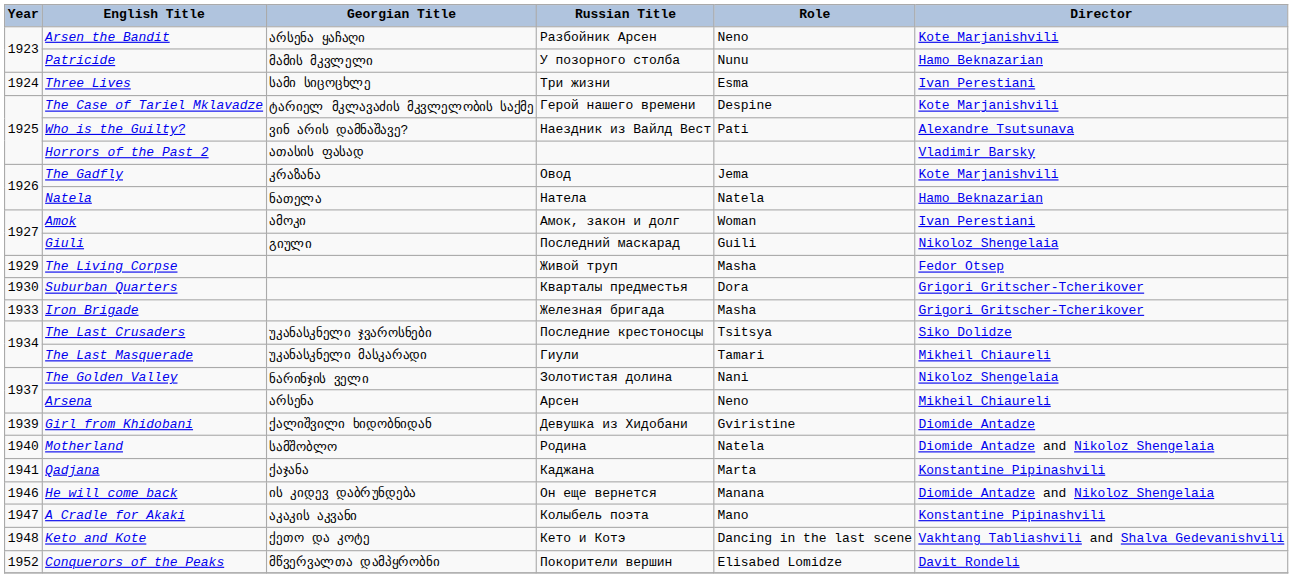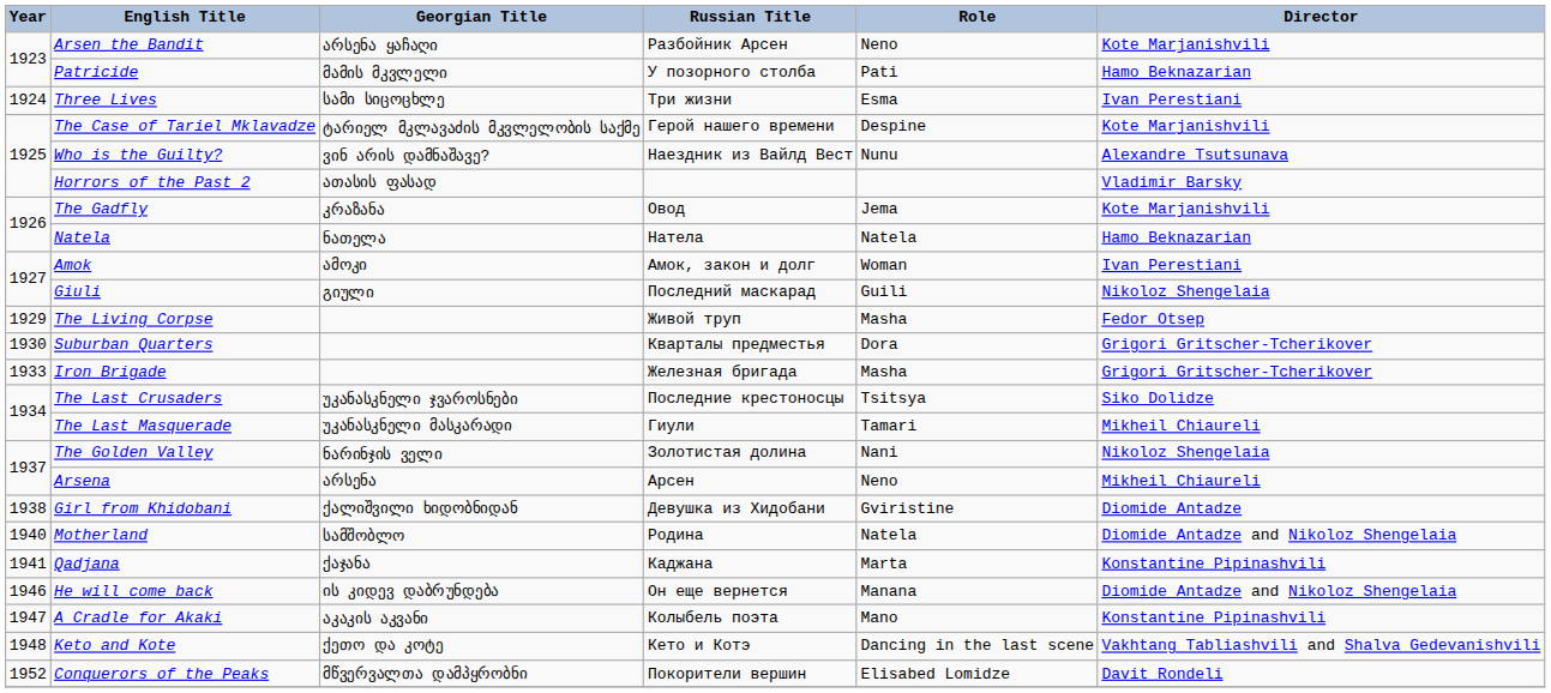Patricide | Role: Nunu -> Pati
Who is the Guilty? | Role: Pati -> Nunu
Girl from Khidobani | Year: 1939 -> 1938
